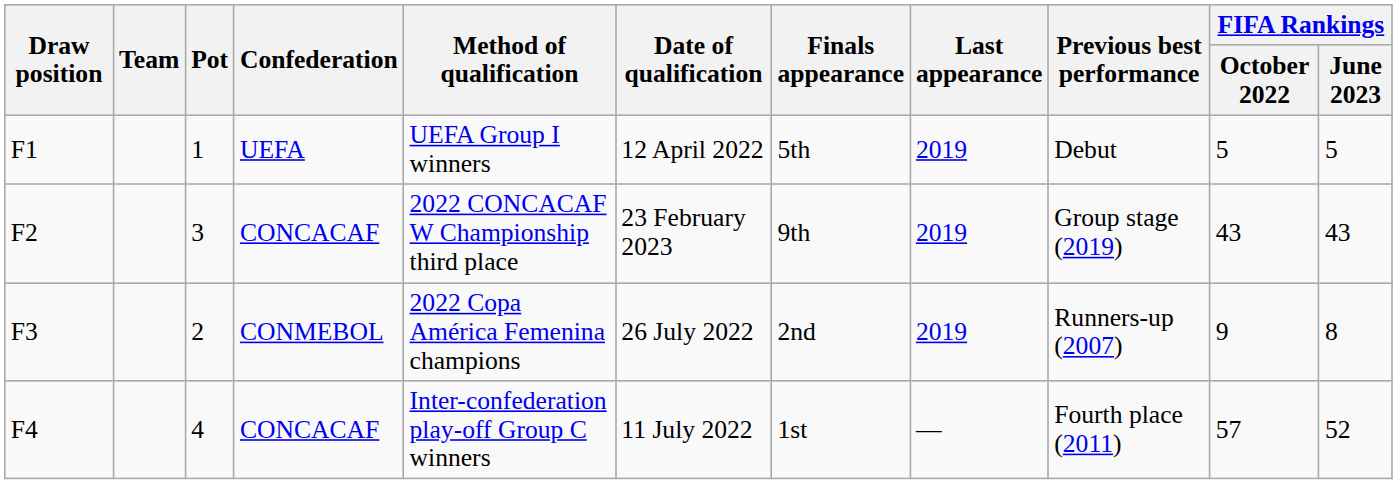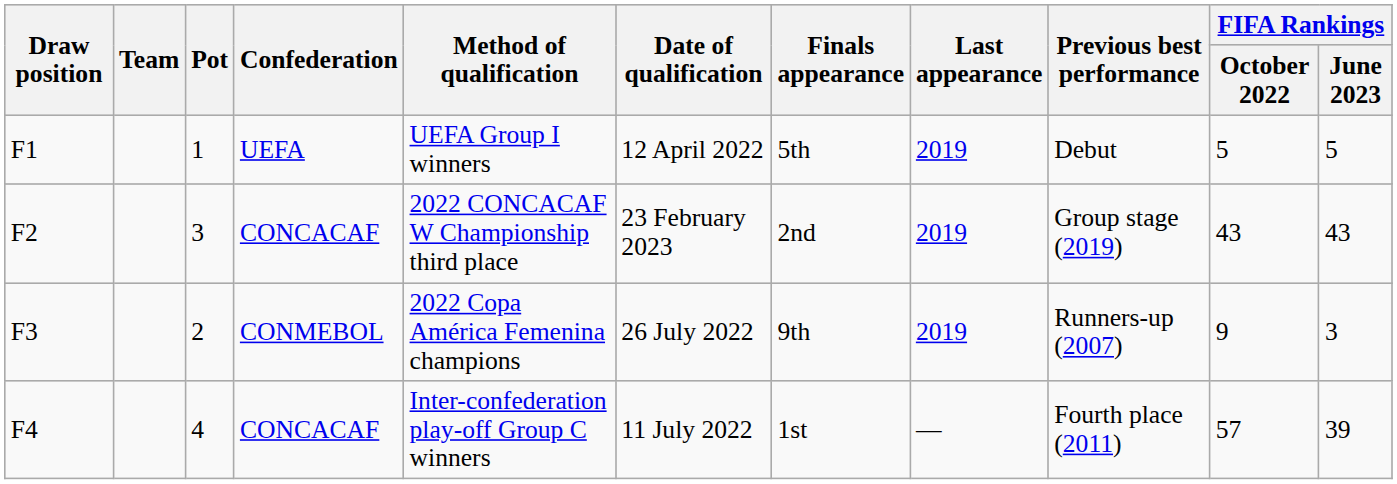F2 | Finals appearance: 9th -> 2nd
F3 | Finals appearance: 2nd -> 9th
F3 | FIFA Rankings / June 2023: 8 -> 3
F4 | FIFA Rankings / June 2023: 52 -> 39
